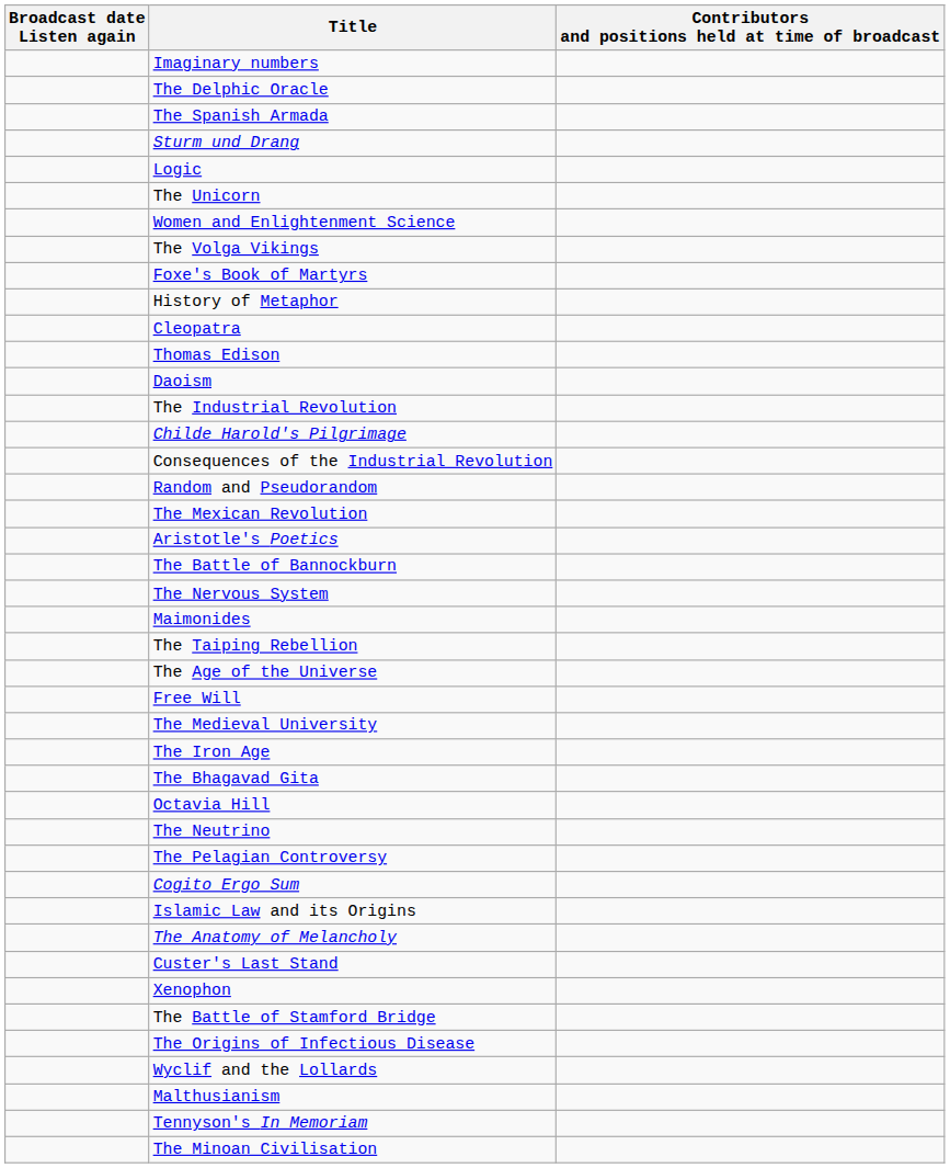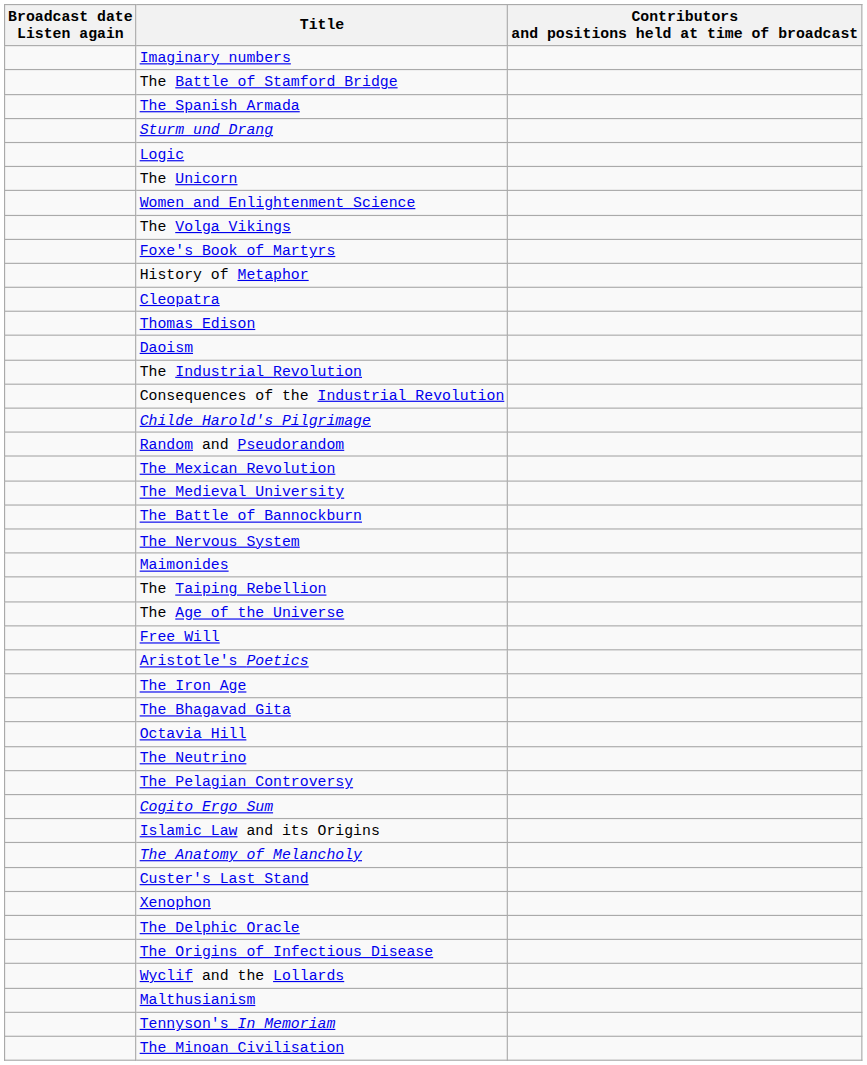rows swapped: The Delphic Oracle <-> The Battle of Stamford Bridge
rows swapped: Consequences of the Industrial Revolution <-> Childe Harold's Pilgrimage
rows swapped: Aristotle's Poetics <-> The Medieval University
